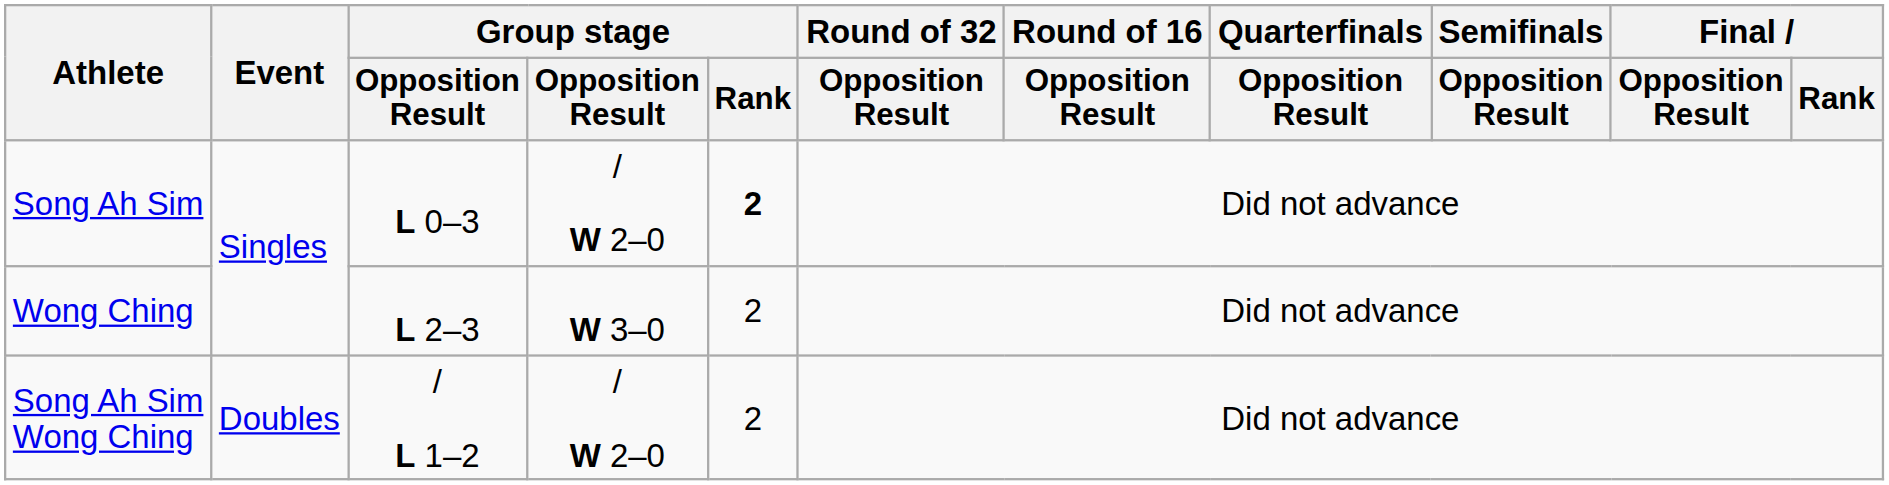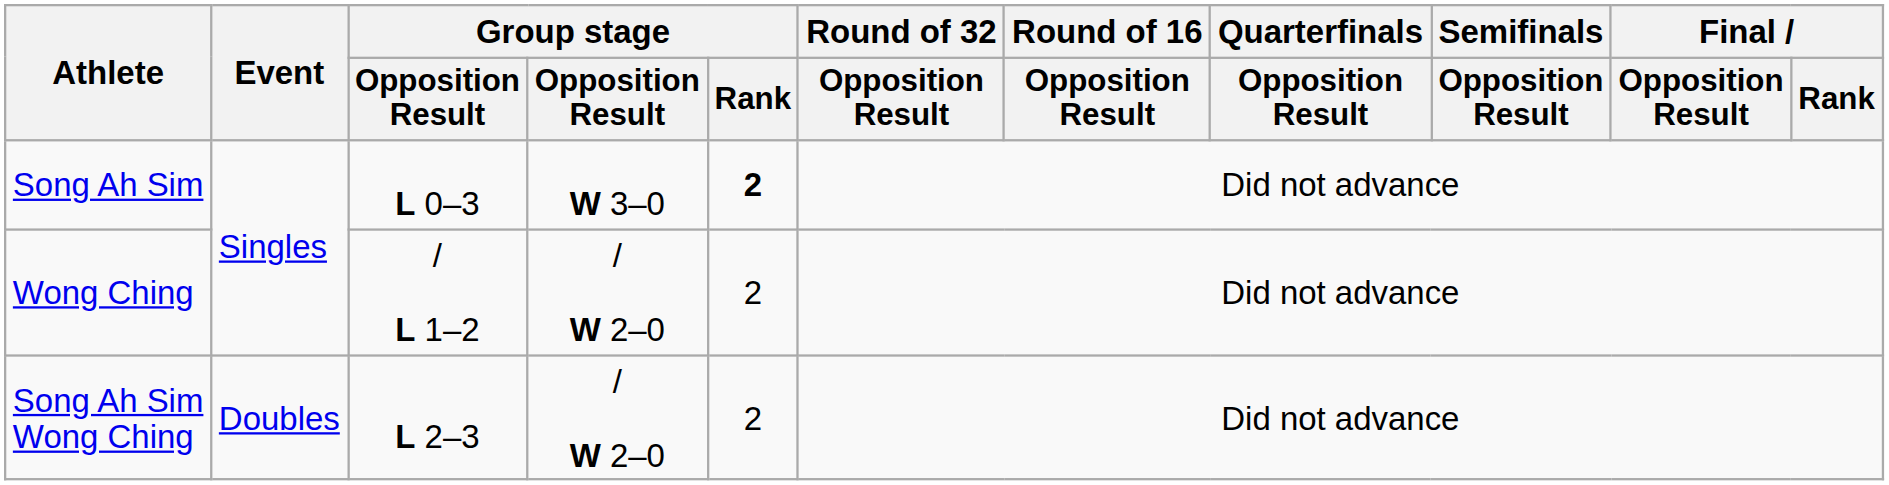Song Ah Sim | column 4: / W 2–0 -> W 3–0
Wong Ching | column 3: L 2–3 -> / L 1–2
Wong Ching | column 4: W 3–0 -> / W 2–0
Song Ah Sim Wong Ching | column 3: / L 1–2 -> L 2–3
